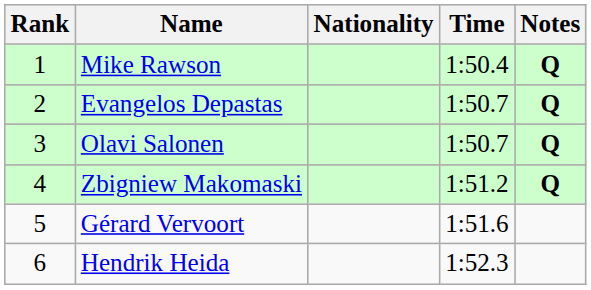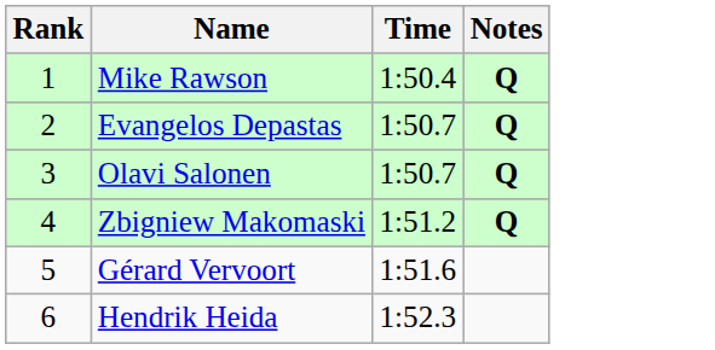- column: Nationality
